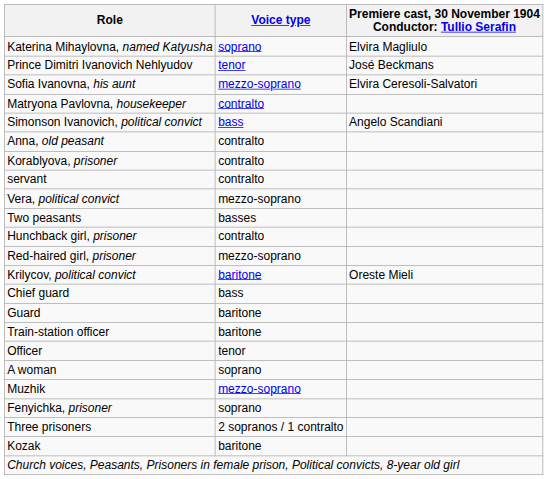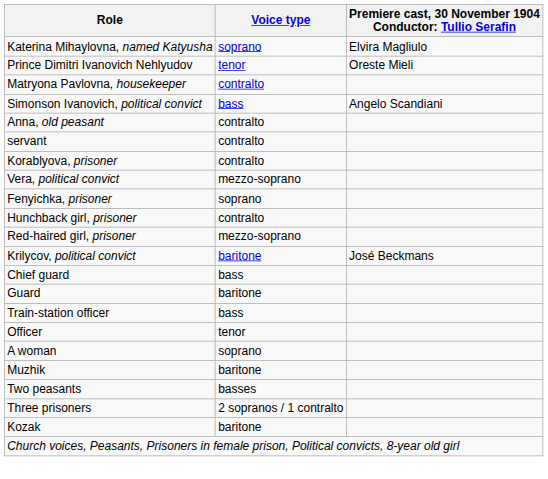Prince Dimitri Ivanovich Nehlyudov | column 3: José Beckmans -> Oreste Mieli
- row: Sofia Ivanovna, his aunt | mezzo-soprano | Elvira Ceresoli-Salvatori
rows swapped: Korablyova, prisoner <-> servant
rows swapped: Fenyichka, prisoner <-> Two peasants
Krilycov, political convict | column 3: Oreste Mieli -> José Beckmans
Train-station officer | Voice type: baritone -> bass
Muzhik | Voice type: mezzo-soprano -> baritone
